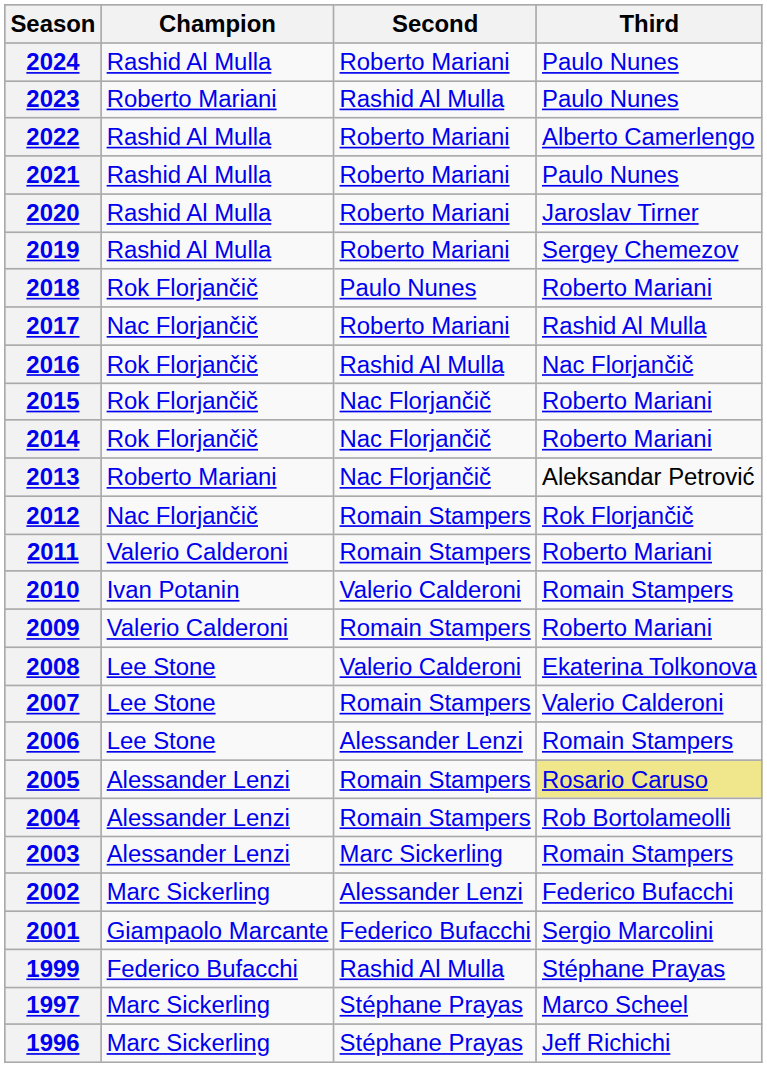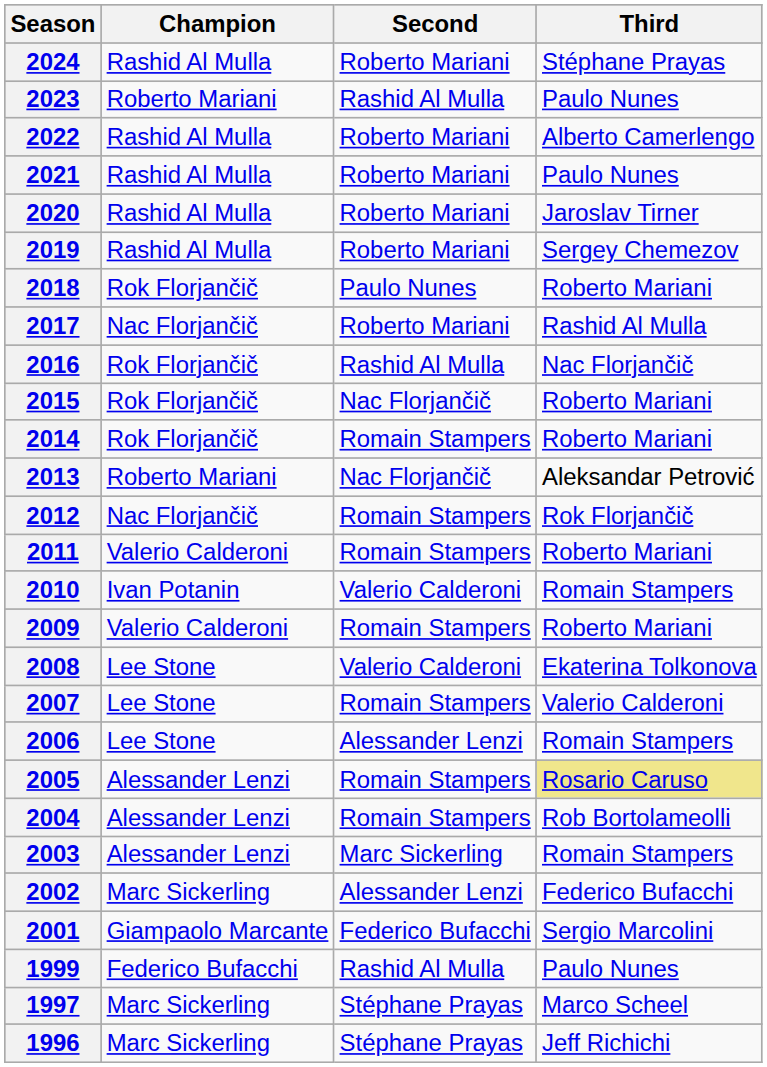2024 | Third: Paulo Nunes -> Stéphane Prayas
2014 | Second: Nac Florjančič -> Romain Stampers
1999 | Third: Stéphane Prayas -> Paulo Nunes
